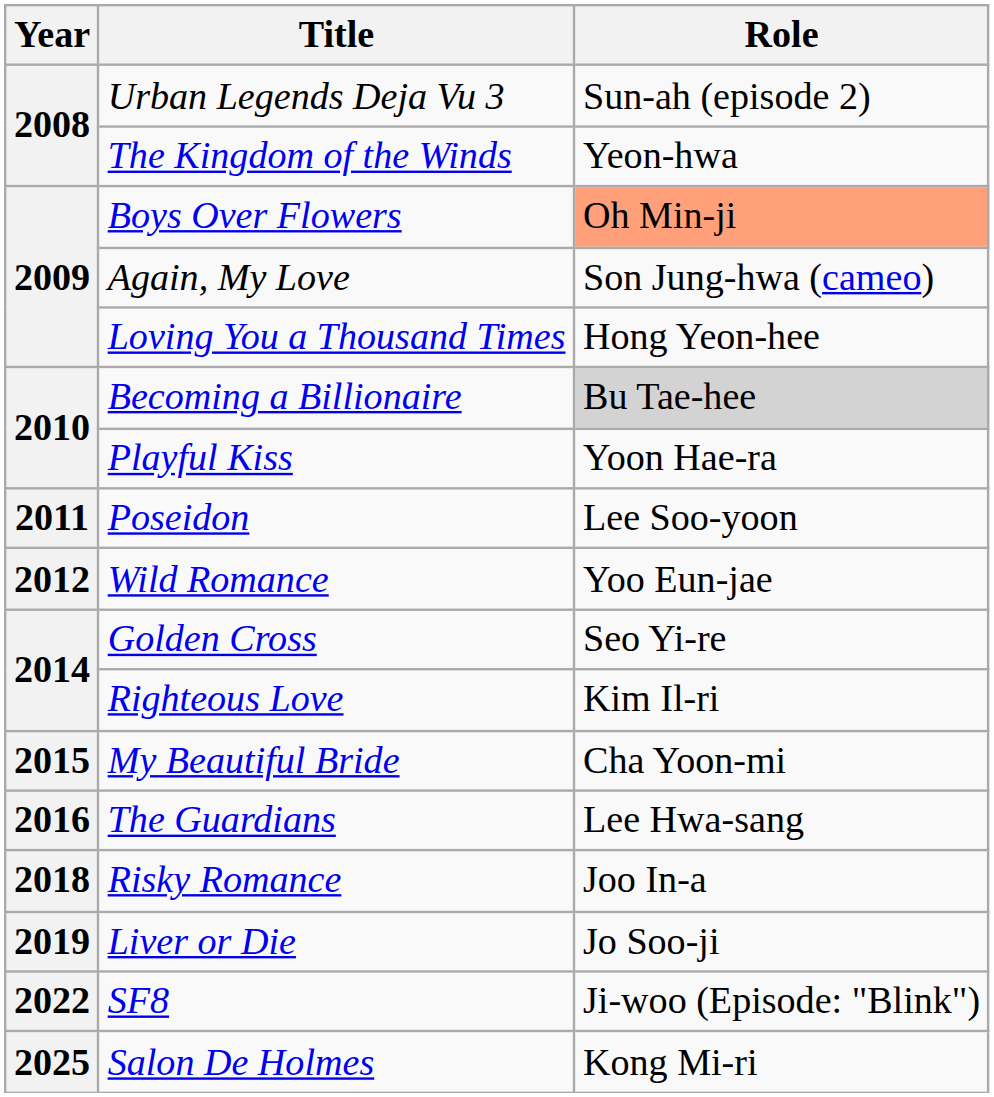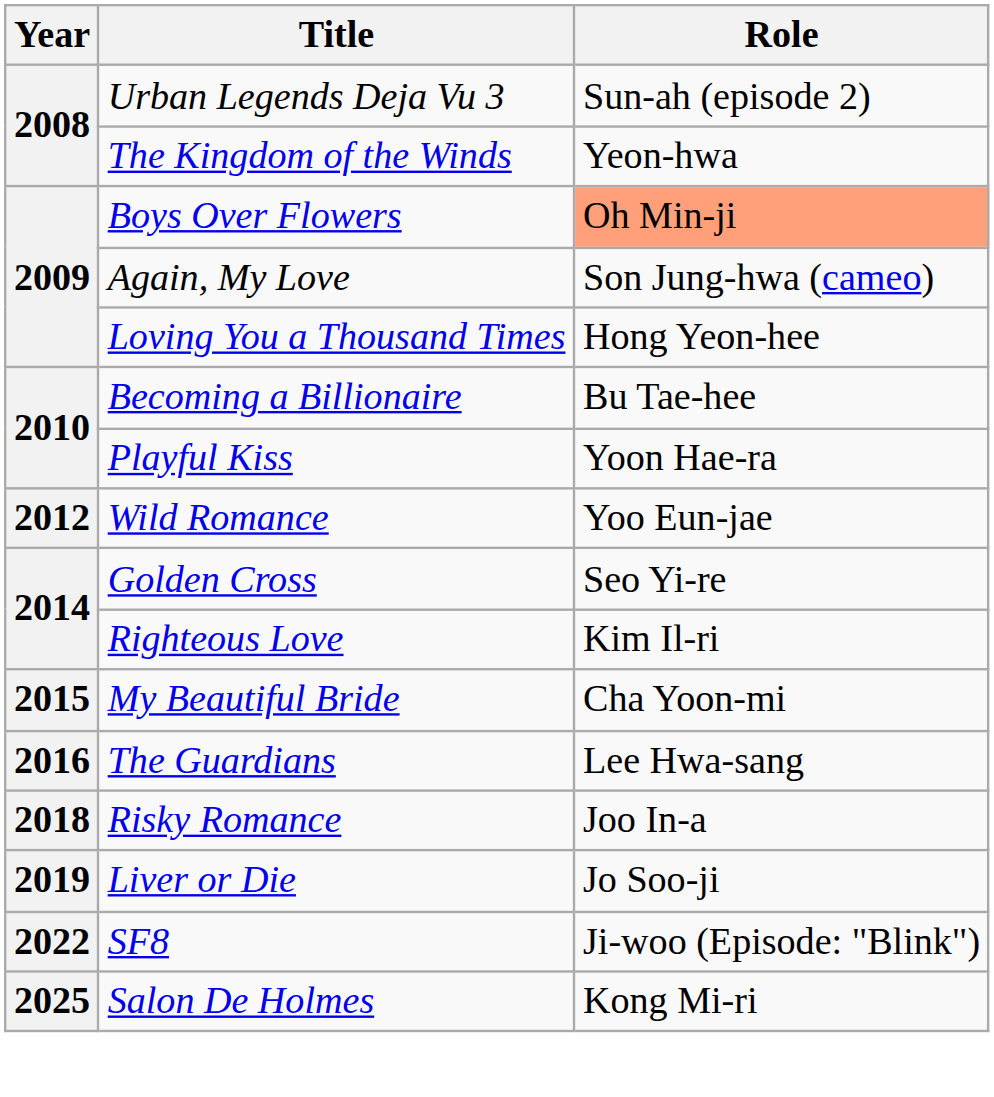Becoming a Billionaire | Role: lightgrey background -> no background
- row: 2011 | Poseidon | Lee Soo-yoon
